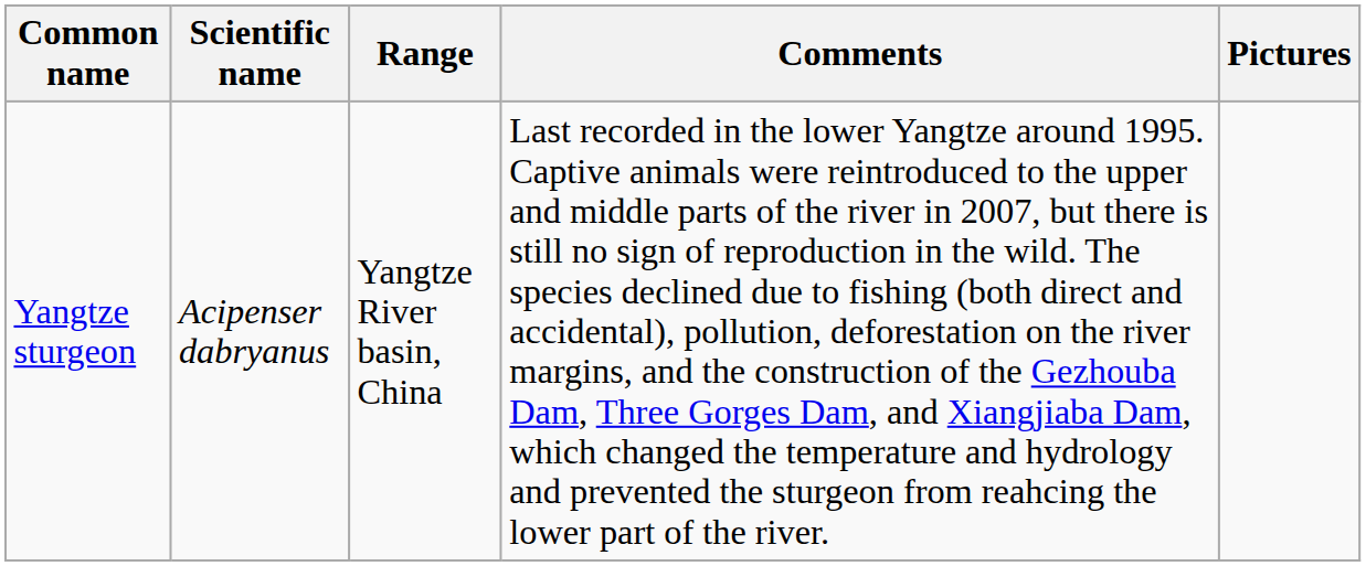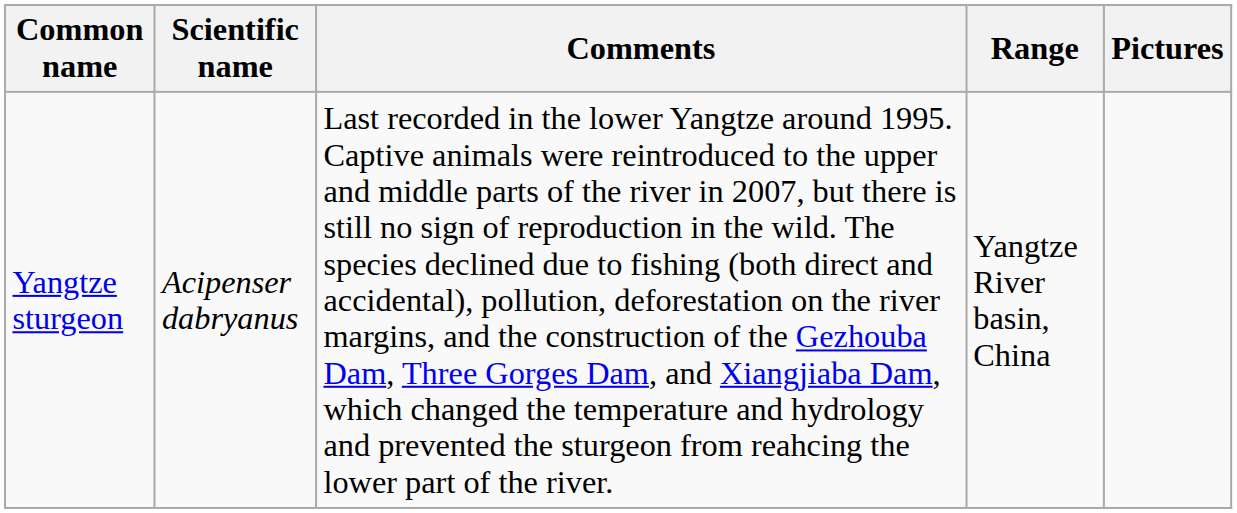columns swapped: Range <-> Comments
